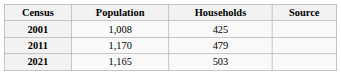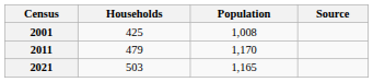columns swapped: Population <-> Households
